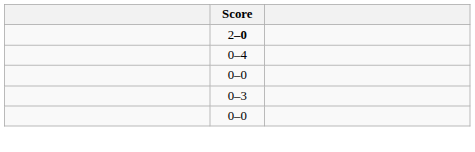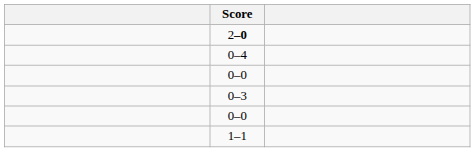+ row: 1–1
